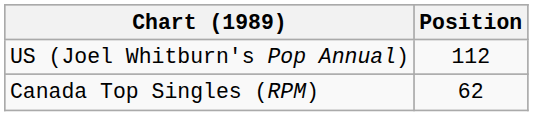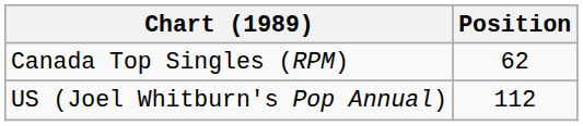rows swapped: Canada Top Singles (RPM) <-> US (Joel Whitburn's Pop Annual)
